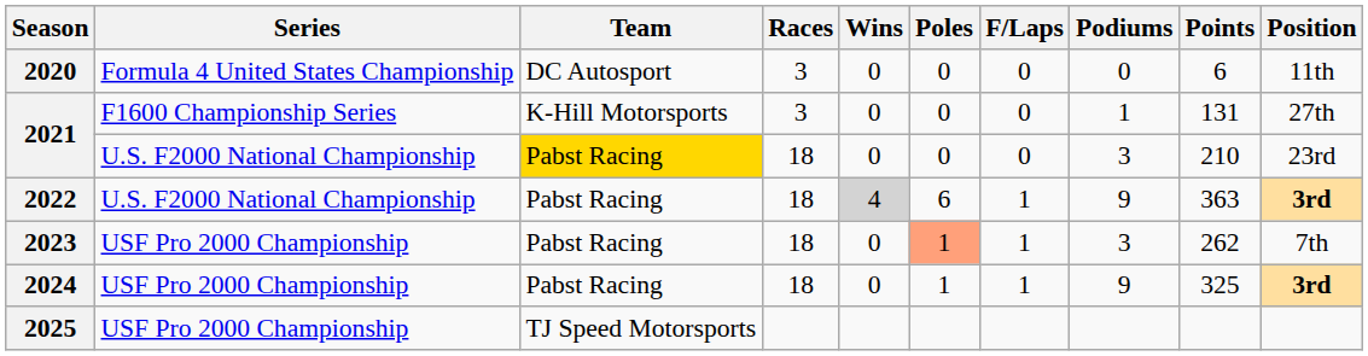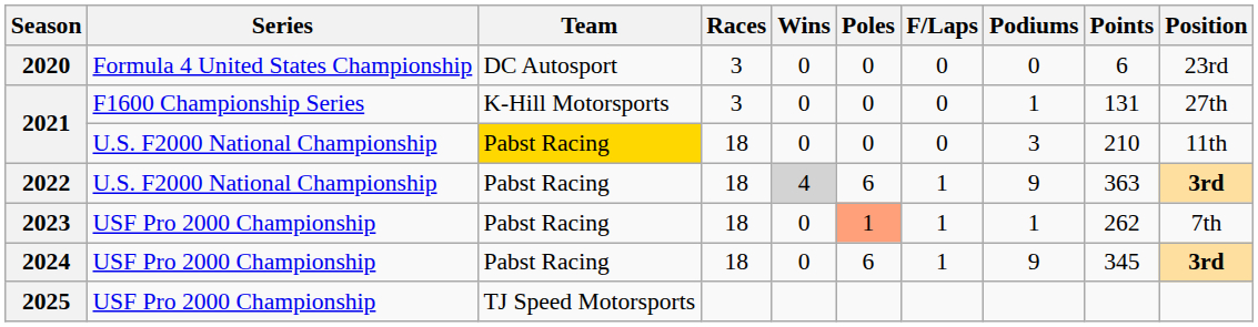2020 | Position: 11th -> 23rd
2021 / U.S. F2000 National Championship | Position: 23rd -> 11th
2023 | Podiums: 3 -> 1
2024 | Poles: 1 -> 6
2024 | Points: 325 -> 345
